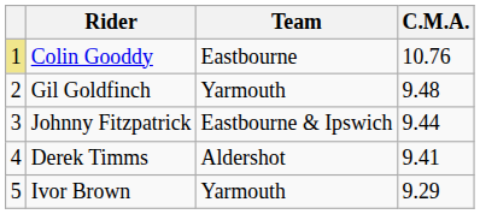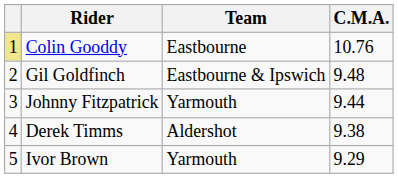Gil Goldfinch | Team: Yarmouth -> Eastbourne & Ipswich
Johnny Fitzpatrick | Team: Eastbourne & Ipswich -> Yarmouth
Derek Timms | C.M.A.: 9.41 -> 9.38
